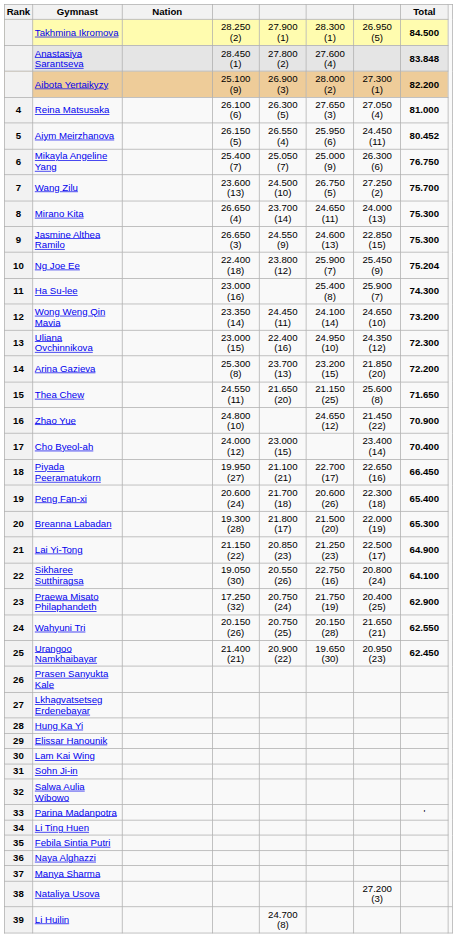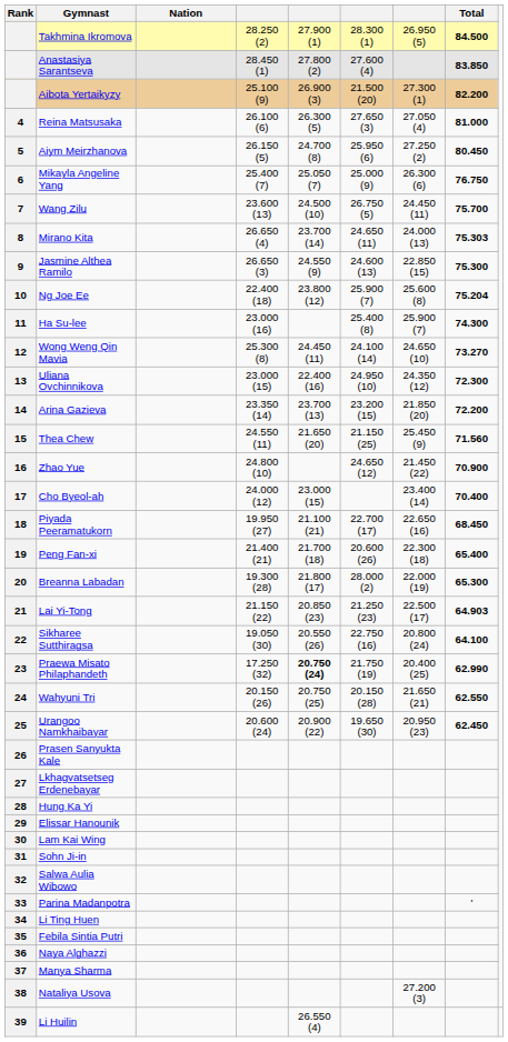Anastasiya Sarantseva | Total: 83.848 -> 83.850
Aibota Yertaikyzy | column 6: 28.000 (2) -> 21.500 (20)
Aiym Meirzhanova | column 5: 26.550 (4) -> 24.700 (8)
Aiym Meirzhanova | column 7: 24.450 (11) -> 27.250 (2)
Aiym Meirzhanova | Total: 80.452 -> 80.450
Wang Zilu | column 7: 27.250 (2) -> 24.450 (11)
Mirano Kita | Total: 75.300 -> 75.303
Ng Joe Ee | column 7: 25.450 (9) -> 25.600 (8)
Wong Weng Qin Mavia | column 4: 23.350 (14) -> 25.300 (8)
Wong Weng Qin Mavia | Total: 73.200 -> 73.270
Arina Gazieva | column 4: 25.300 (8) -> 23.350 (14)
Thea Chew | column 7: 25.600 (8) -> 25.450 (9)
Thea Chew | Total: 71.650 -> 71.560
Piyada Peeramatukorn | Total: 66.450 -> 68.450
Peng Fan-xi | column 4: 20.600 (24) -> 21.400 (21)
Breanna Labadan | column 6: 21.500 (20) -> 28.000 (2)
Lai Yi-Tong | Total: 64.900 -> 64.903
Praewa Misato Philaphandeth | column 5: normal -> bold
Praewa Misato Philaphandeth | Total: 62.900 -> 62.990
Urangoo Namkhaibayar | column 4: 21.400 (21) -> 20.600 (24)
Li Huilin | column 5: 24.700 (8) -> 26.550 (4)
